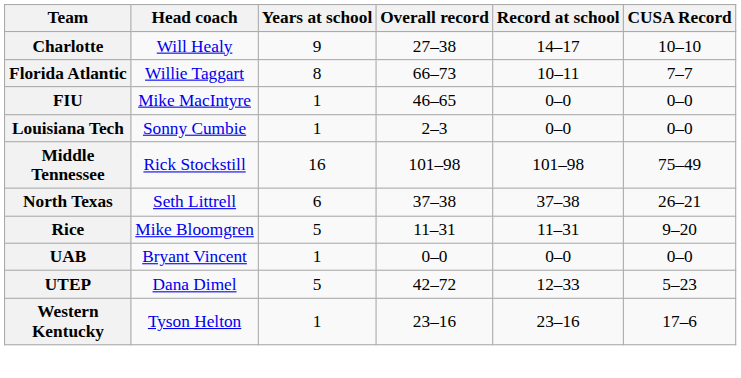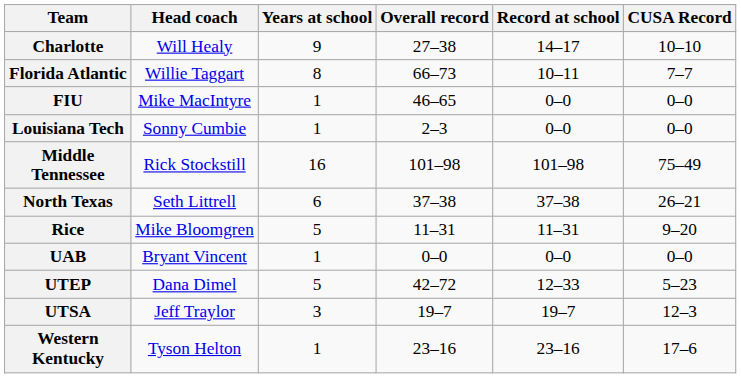+ row: UTSA | Jeff Traylor | 3 | 19–7 | 19–7 | 12–3
